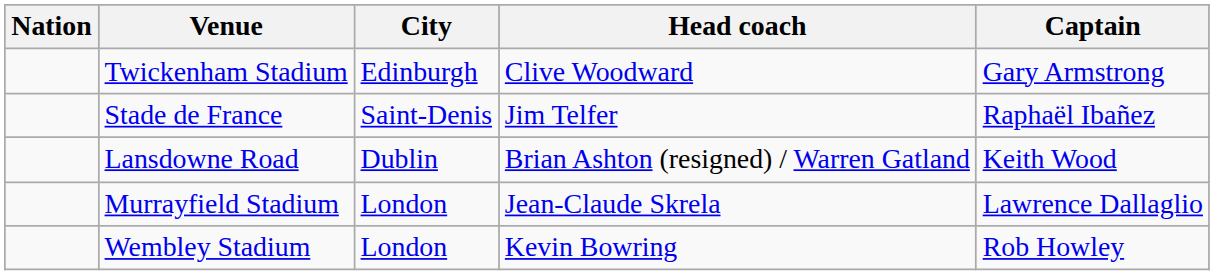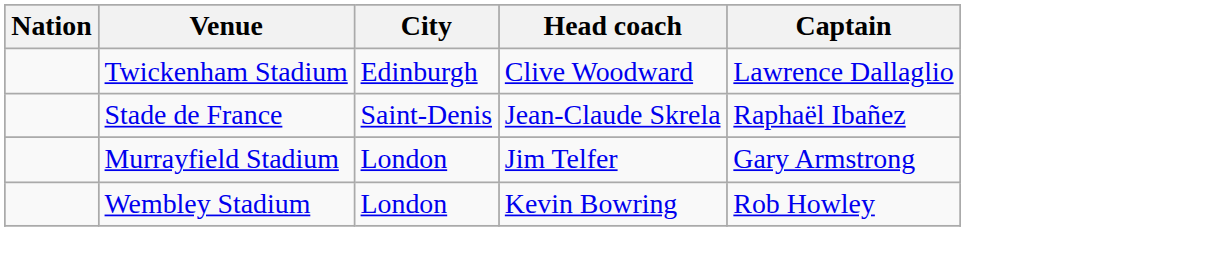Twickenham Stadium | Captain: Gary Armstrong -> Lawrence Dallaglio
Stade de France | Head coach: Jim Telfer -> Jean-Claude Skrela
- row: Lansdowne Road | Dublin | Brian Ashton (resigned) / Warren Gatland | Keith Wood
Murrayfield Stadium | Head coach: Jean-Claude Skrela -> Jim Telfer
Murrayfield Stadium | Captain: Lawrence Dallaglio -> Gary Armstrong
